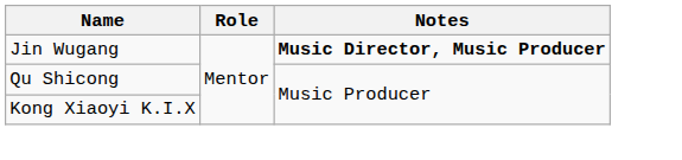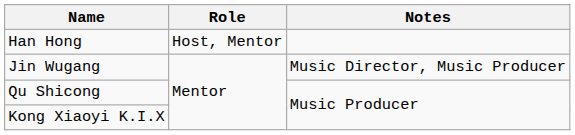+ row: Han Hong | Host, Mentor
Jin Wugang | Notes: bold -> normal
